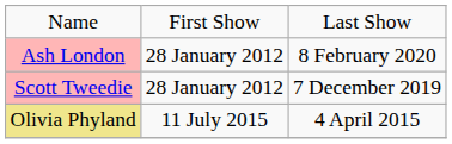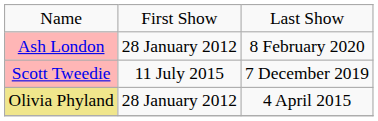Scott Tweedie | column 2: 28 January 2012 -> 11 July 2015
Olivia Phyland | column 2: 11 July 2015 -> 28 January 2012
